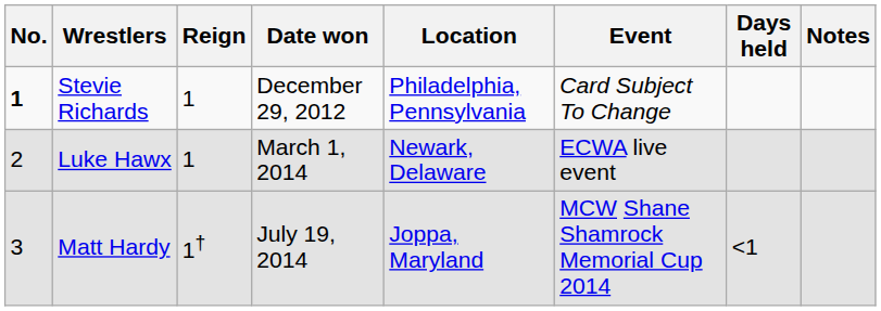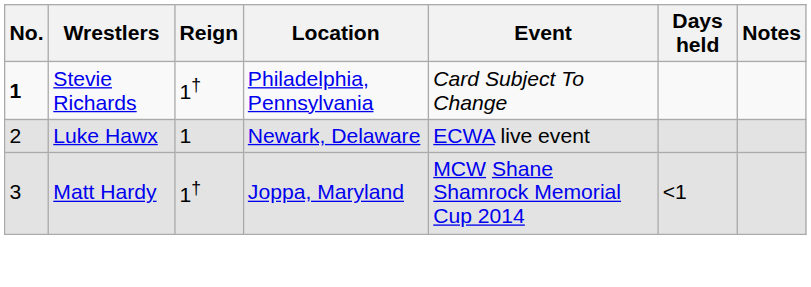- column: Date won | December 29, 2012 | March 1, 2014 | July 19, 2014
Stevie Richards | Reign: 1 -> 1†
